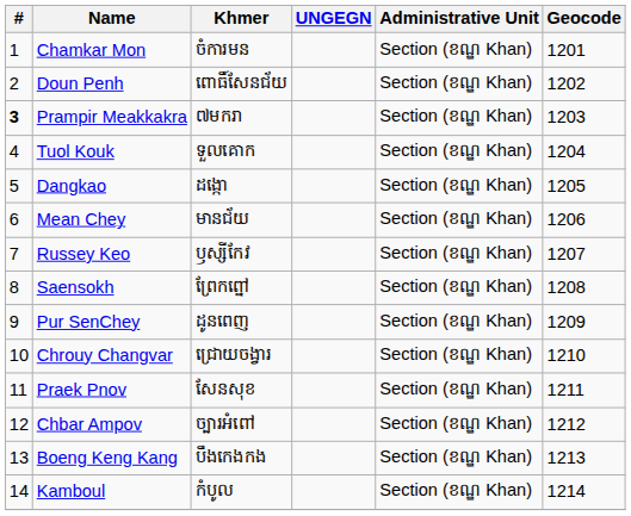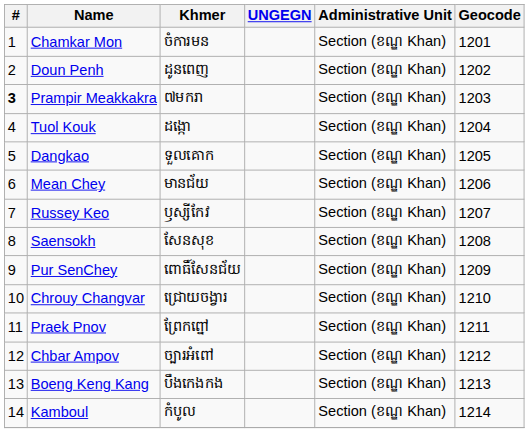Doun Penh | Khmer: ពោធិ៍សែនជ័យ -> ដូនពេញ
Tuol Kouk | Khmer: ទួលគោក -> ដង្កោ
Dangkao | Khmer: ដង្កោ -> ទួលគោក
Saensokh | Khmer: ព្រែកព្នៅ -> សែនសុខ
Pur SenChey | Khmer: ដូនពេញ -> ពោធិ៍សែនជ័យ
Praek Pnov | Khmer: សែនសុខ -> ព្រែកព្នៅ
